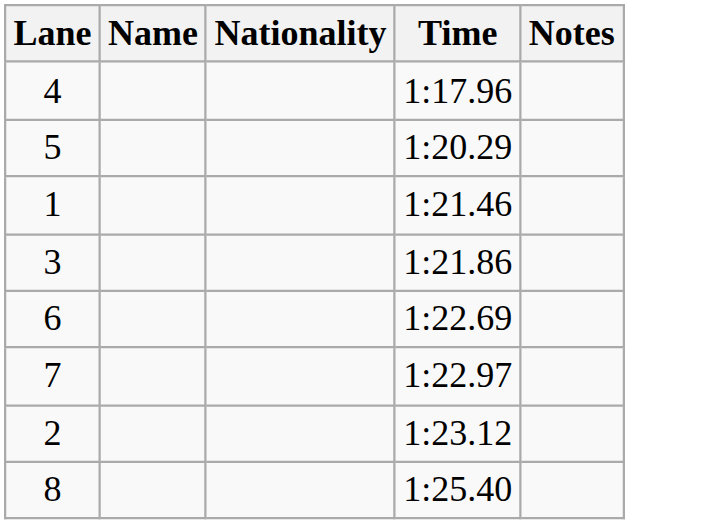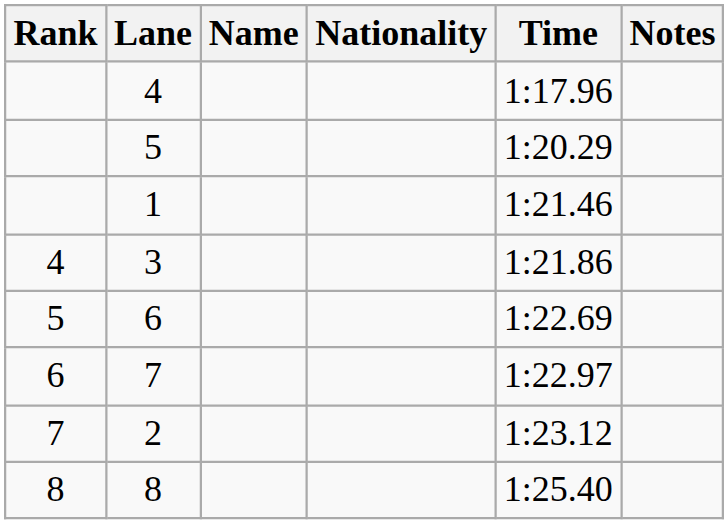+ column: Rank | 4 | 5 | 6 | 7 | 8
